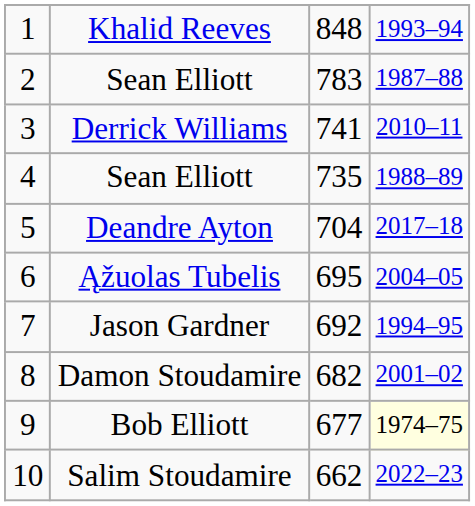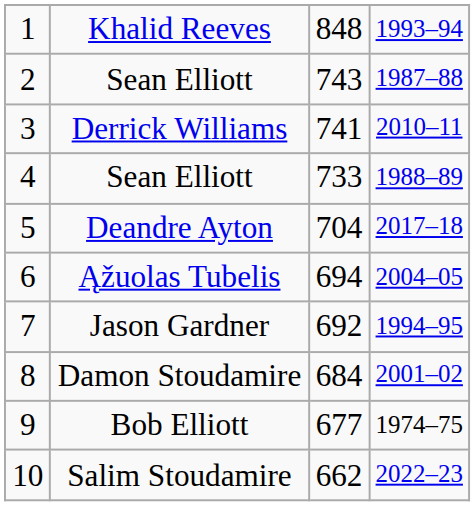2 / Sean Elliott | column 3: 783 -> 743
4 / Sean Elliott | column 3: 735 -> 733
Ąžuolas Tubelis | column 3: 695 -> 694
Damon Stoudamire | column 3: 682 -> 684
Bob Elliott | column 4: lightyellow background -> no background
